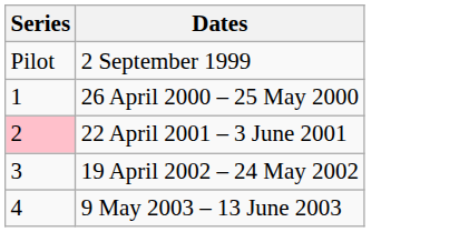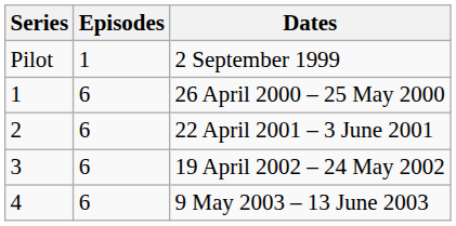+ column: Episodes | 1 | 6 | 6 | 6 | 6
22 April 2001 – 3 June 2001 | Series: pink background -> no background
